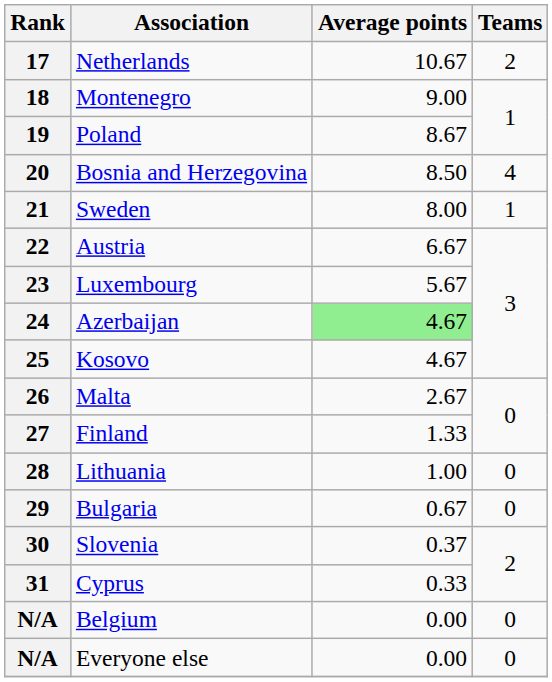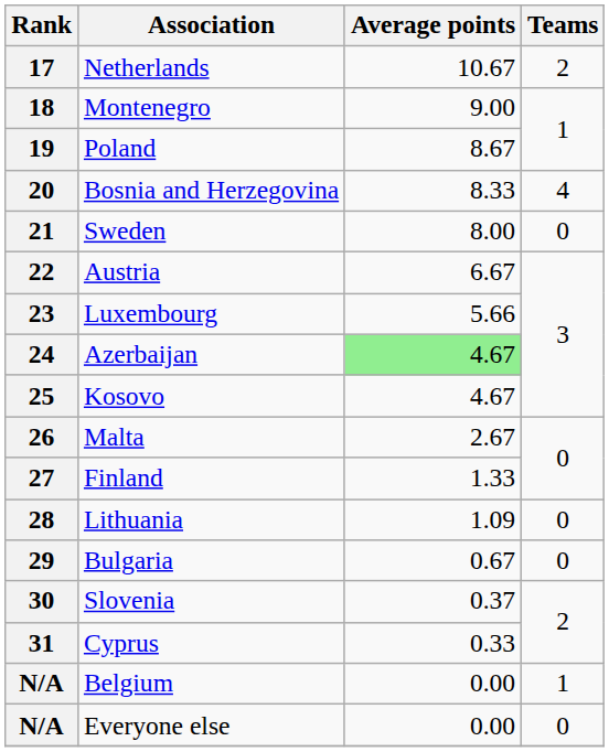20 | Average points: 8.50 -> 8.33
21 | Teams: 1 -> 0
23 | Average points: 5.67 -> 5.66
28 | Average points: 1.00 -> 1.09
N/A / Belgium | Teams: 0 -> 1
